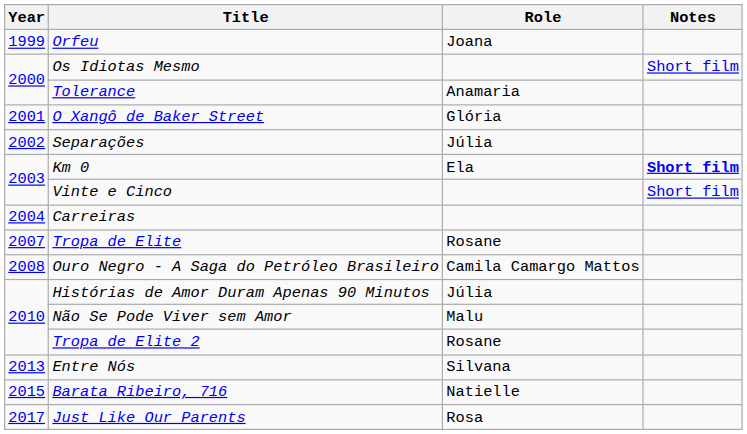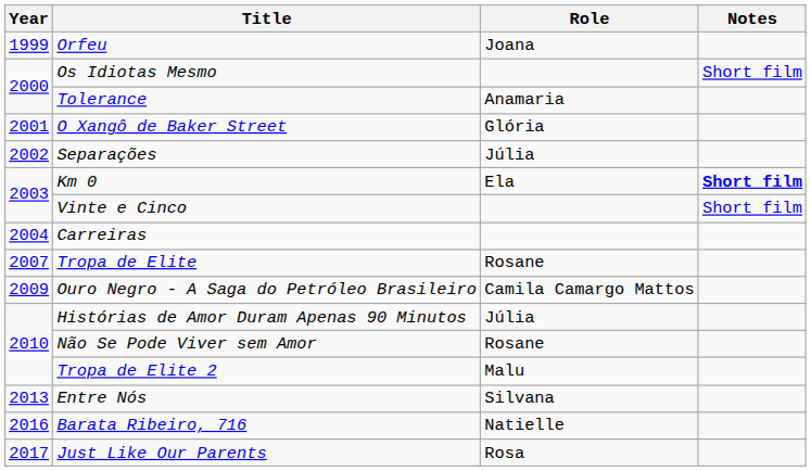Ouro Negro - A Saga do Petróleo Brasileiro | Year: 2008 -> 2009
Não Se Pode Viver sem Amor | Role: Malu -> Rosane
Tropa de Elite 2 | Role: Rosane -> Malu
Barata Ribeiro, 716 | Year: 2015 -> 2016
